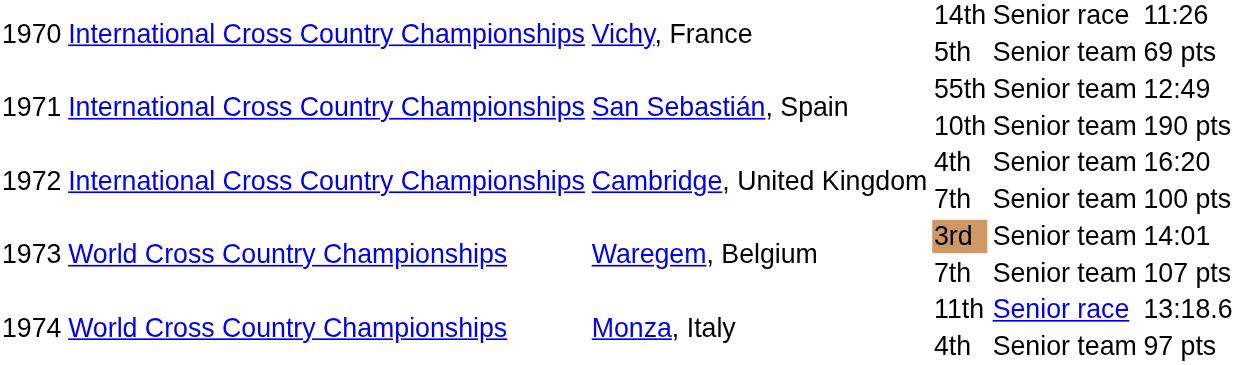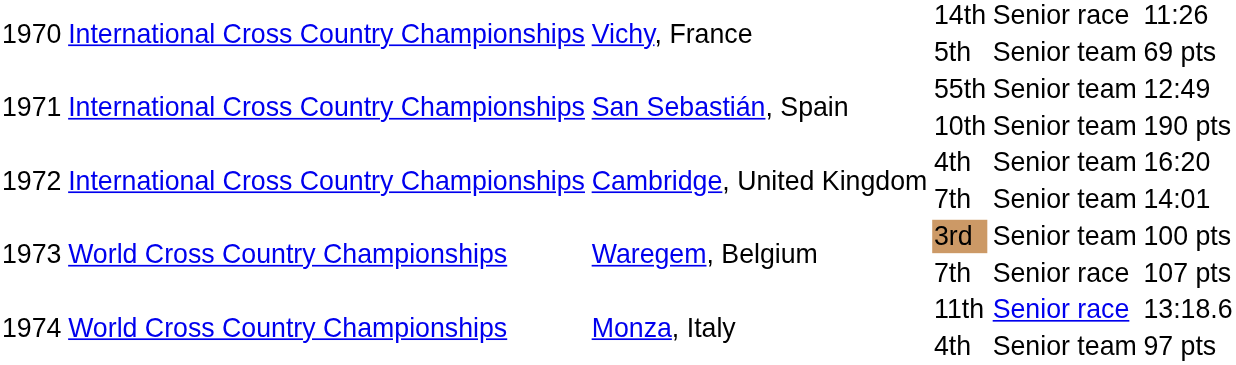1972 / 7th | column 6: 100 pts -> 14:01
3rd | column 6: 14:01 -> 100 pts
1973 / 7th | column 5: Senior team -> Senior race
